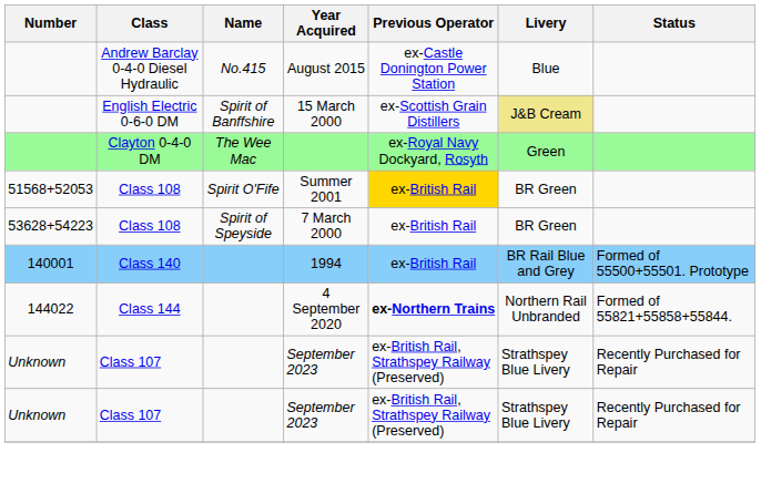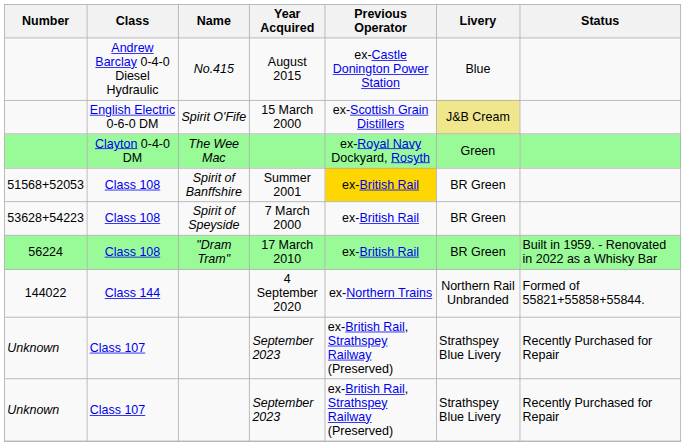15 March 2000 | Name: Spirit of Banffshire -> Spirit O'Fife
Summer 2001 | Name: Spirit O'Fife -> Spirit of Banffshire
+ row: 56224 | Class 108 | "Dram Tram" | 17 March 2010 | ex-British Rail | BR Green | Built in 1959. - Renovated in 2022 as a Whisky Bar
- row: 140001 | Class 140 | 1994 | ex-British Rail | BR Rail Blue and Grey | Formed of 55500+55501. Prototype
4 September 2020 | Previous Operator: bold -> normal
